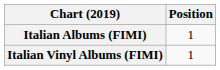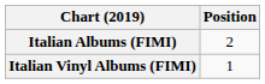Italian Albums (FIMI) | Position: 1 -> 2
